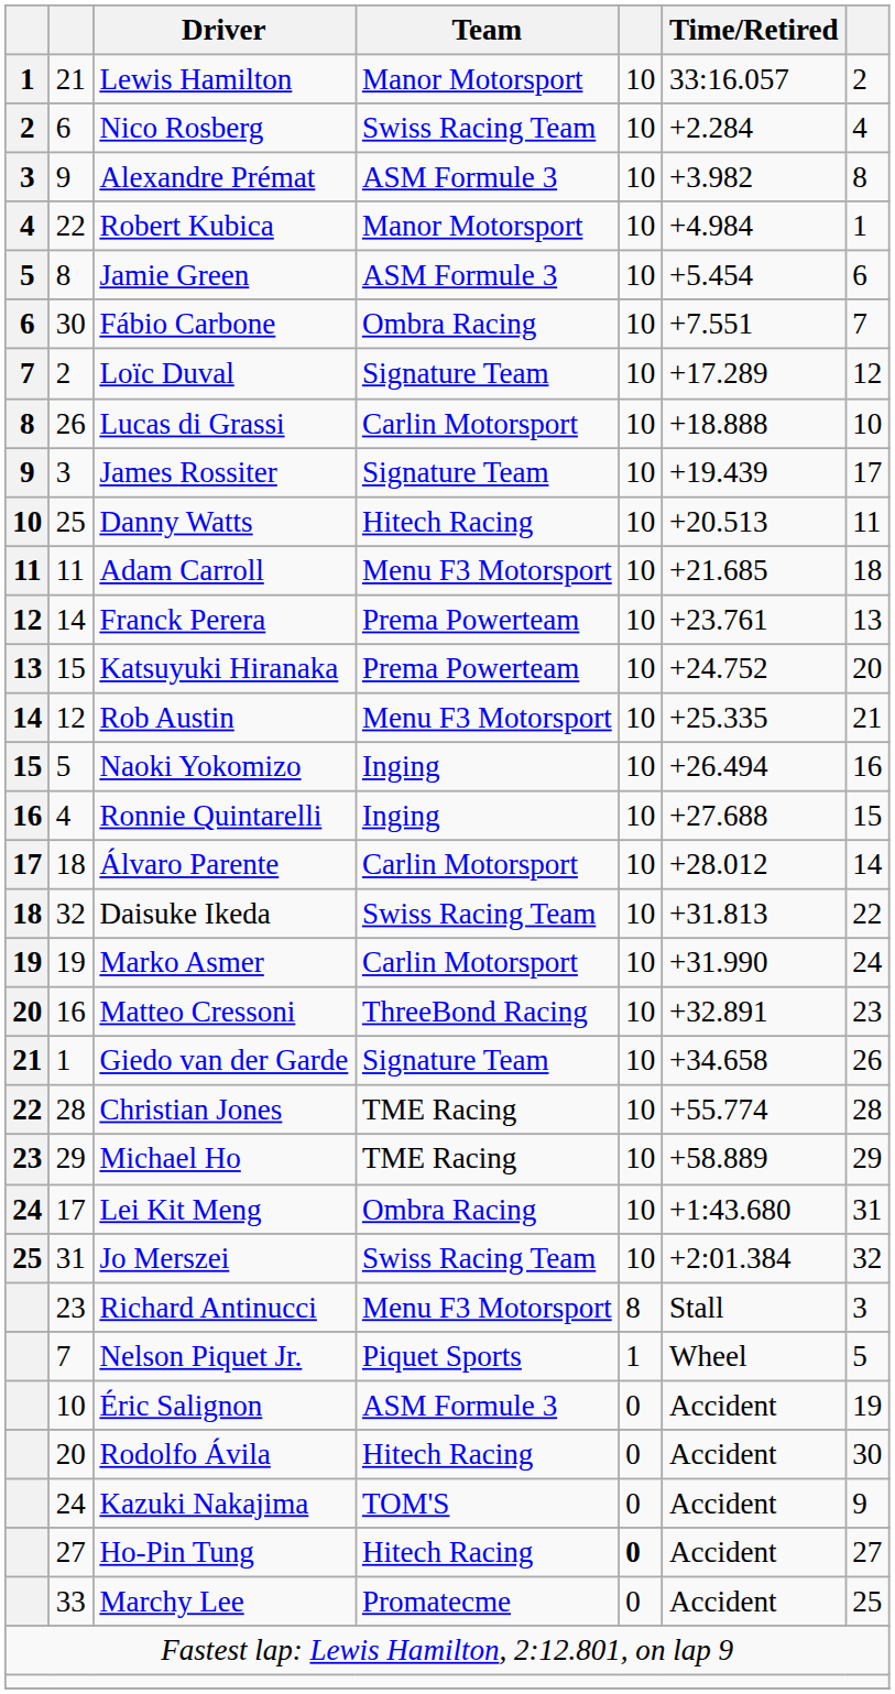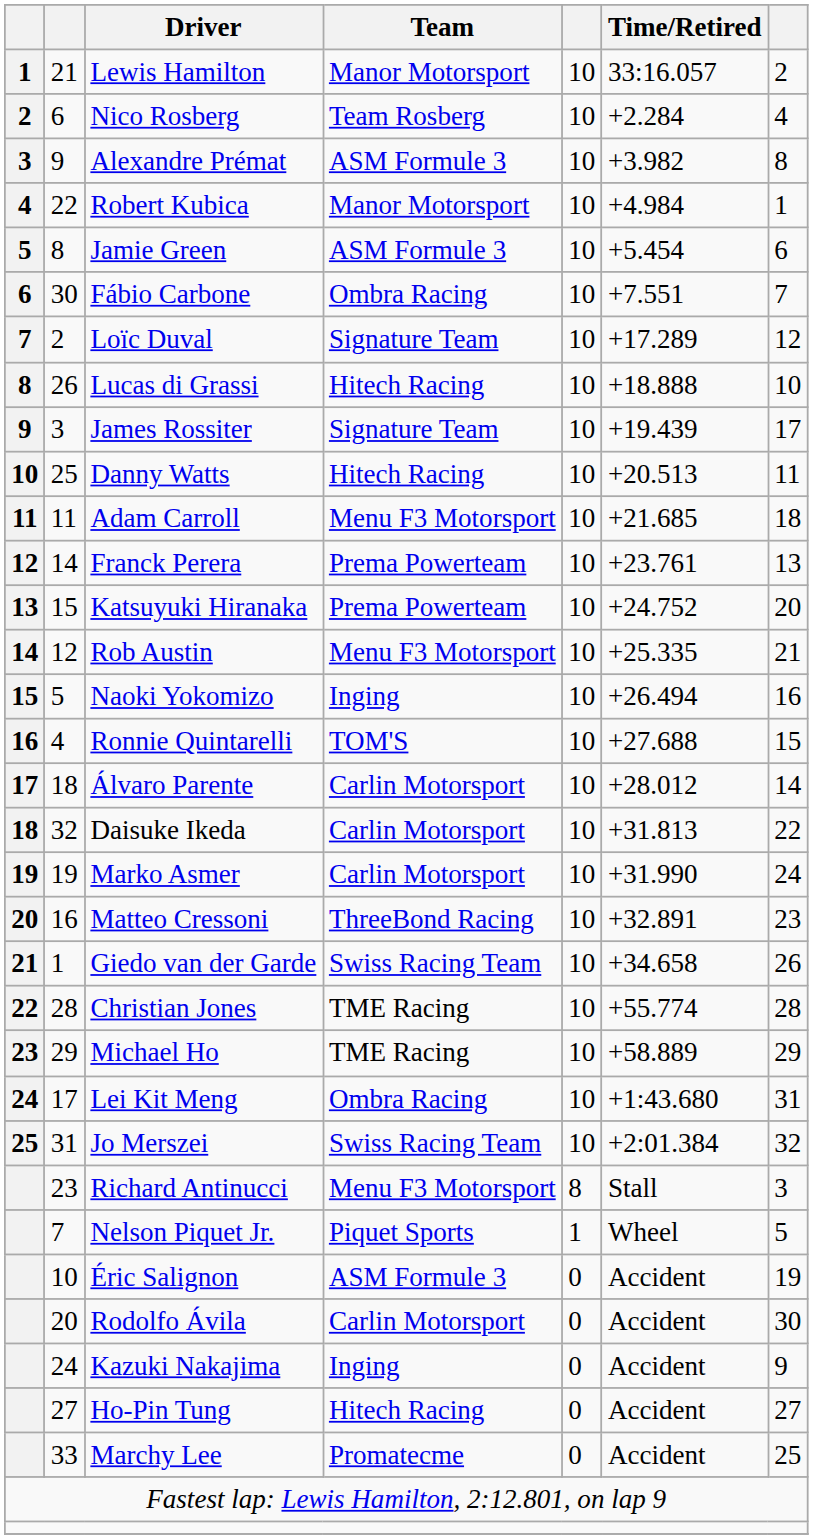Nico Rosberg | Team: Swiss Racing Team -> Team Rosberg
Lucas di Grassi | Team: Carlin Motorsport -> Hitech Racing
Ronnie Quintarelli | Team: Inging -> TOM'S
Daisuke Ikeda | Team: Swiss Racing Team -> Carlin Motorsport
Giedo van der Garde | Team: Signature Team -> Swiss Racing Team
Rodolfo Ávila | Team: Hitech Racing -> Carlin Motorsport
Kazuki Nakajima | Team: TOM'S -> Inging
Ho-Pin Tung | column 5: bold -> normal
